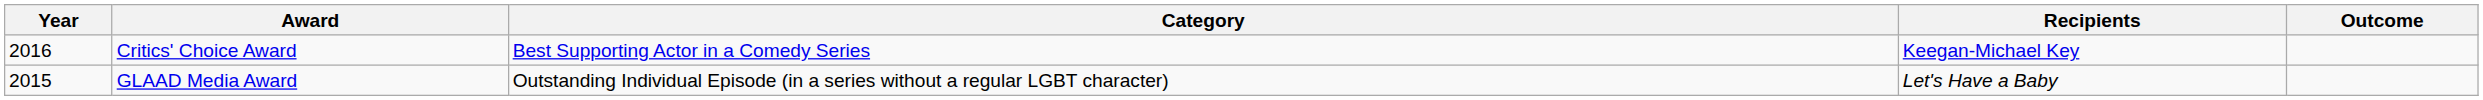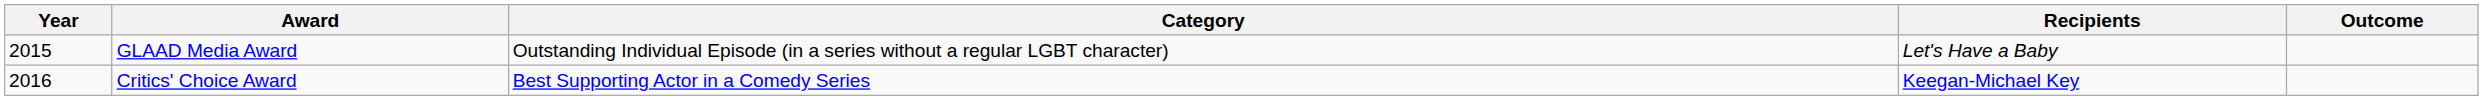rows swapped: GLAAD Media Award <-> Critics' Choice Award
